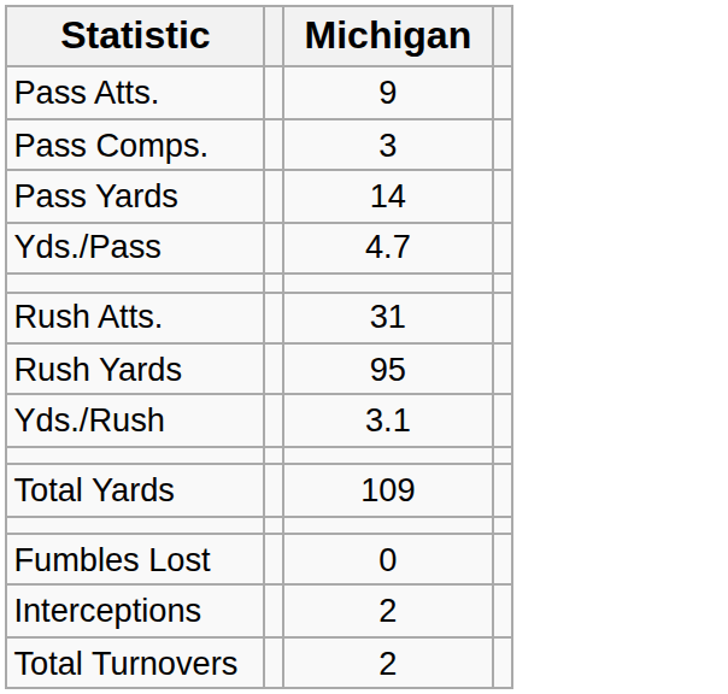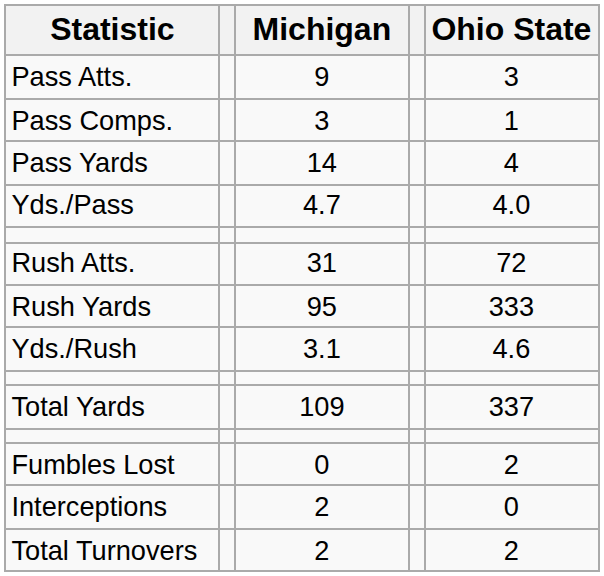+ column: Ohio State | 3 | 1 | 4 | 4.0 | 72 | 333 | 4.6 | 337 | 2 | 0 | 2
